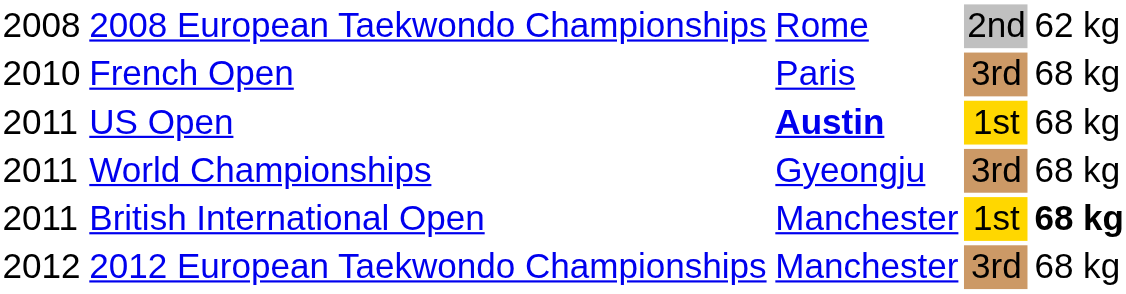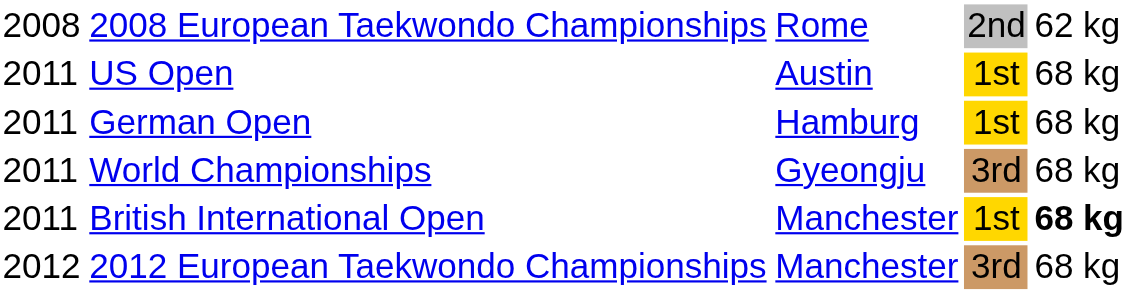- row: 2010 | French Open | Paris | 3rd | 68 kg
US Open | column 3: bold -> normal
+ row: 2011 | German Open | Hamburg | 1st | 68 kg
